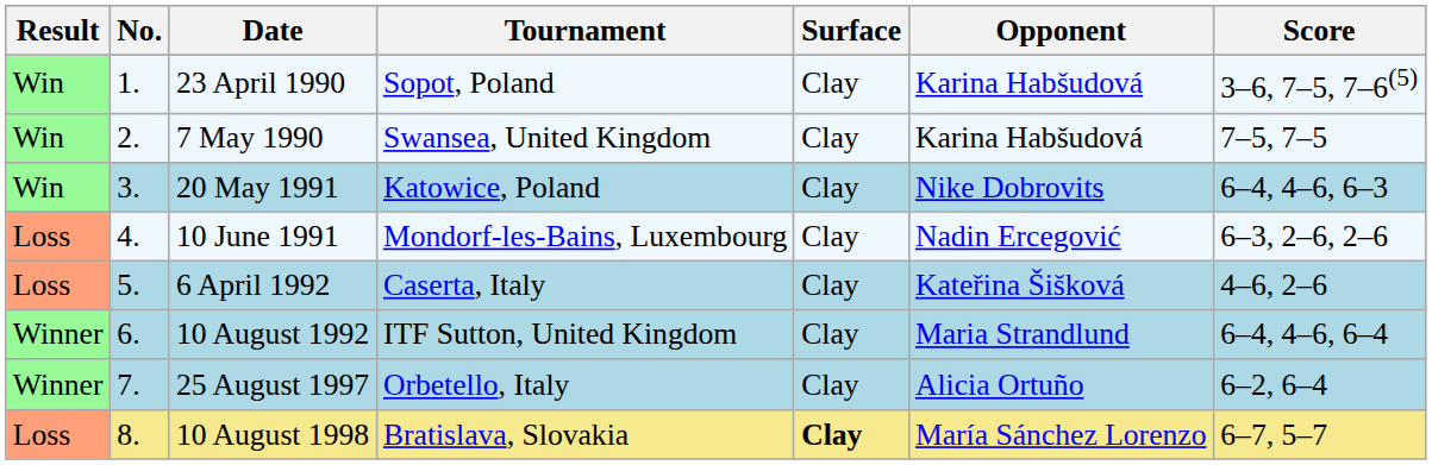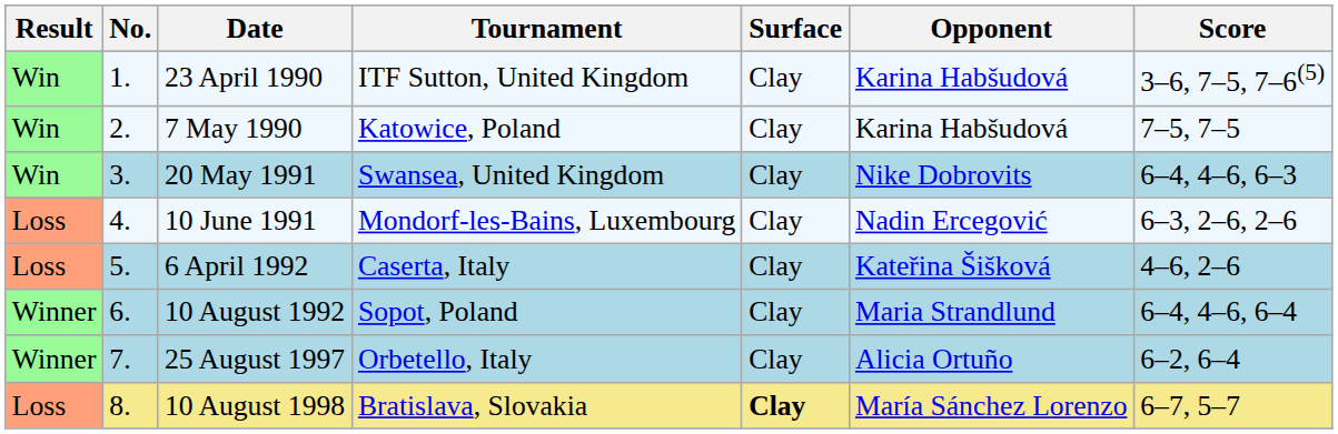23 April 1990 | Tournament: Sopot, Poland -> ITF Sutton, United Kingdom
7 May 1990 | Tournament: Swansea, United Kingdom -> Katowice, Poland
20 May 1991 | Tournament: Katowice, Poland -> Swansea, United Kingdom
10 August 1992 | Tournament: ITF Sutton, United Kingdom -> Sopot, Poland
